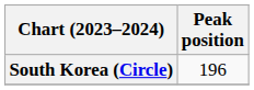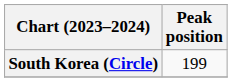South Korea (Circle) | Peak position: 196 -> 199
